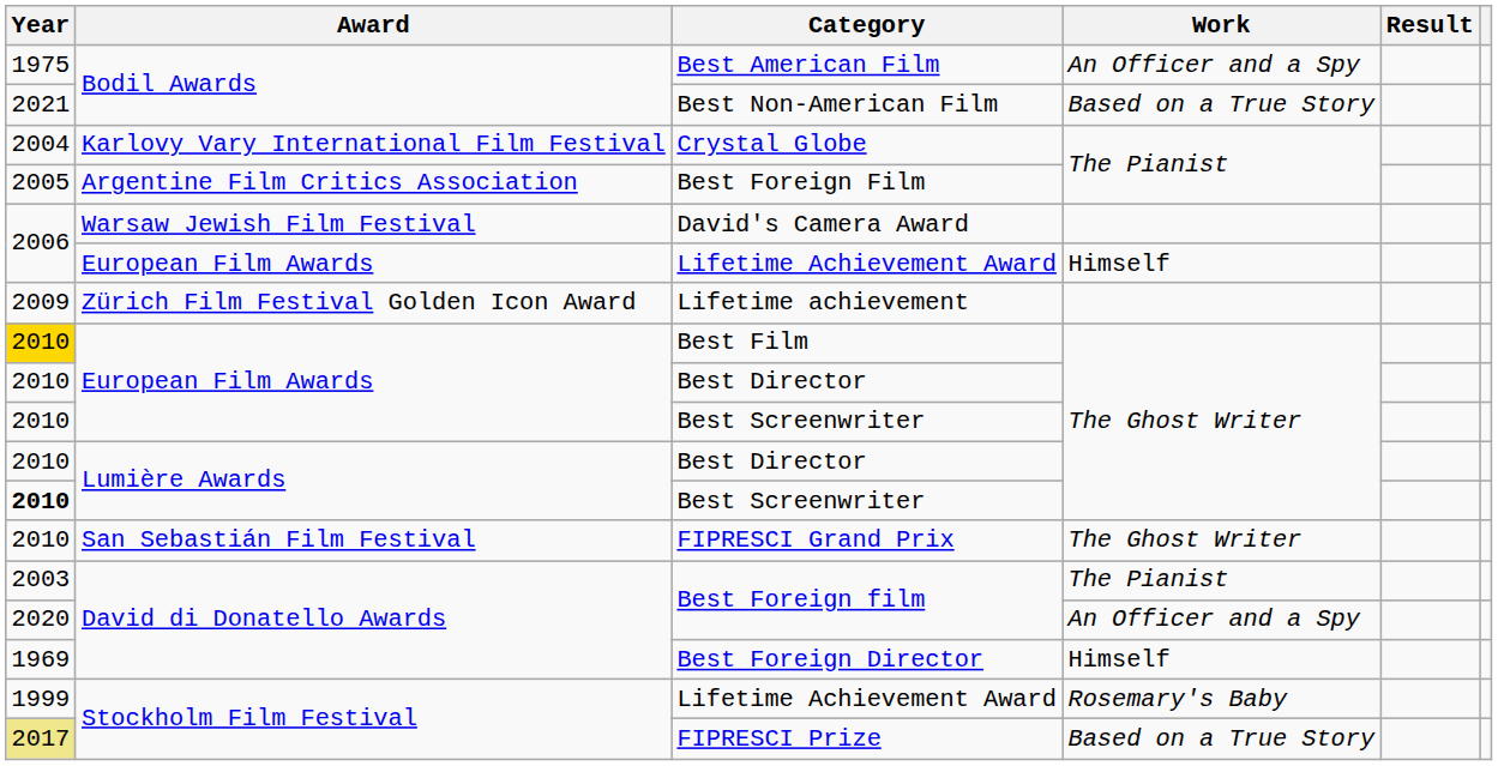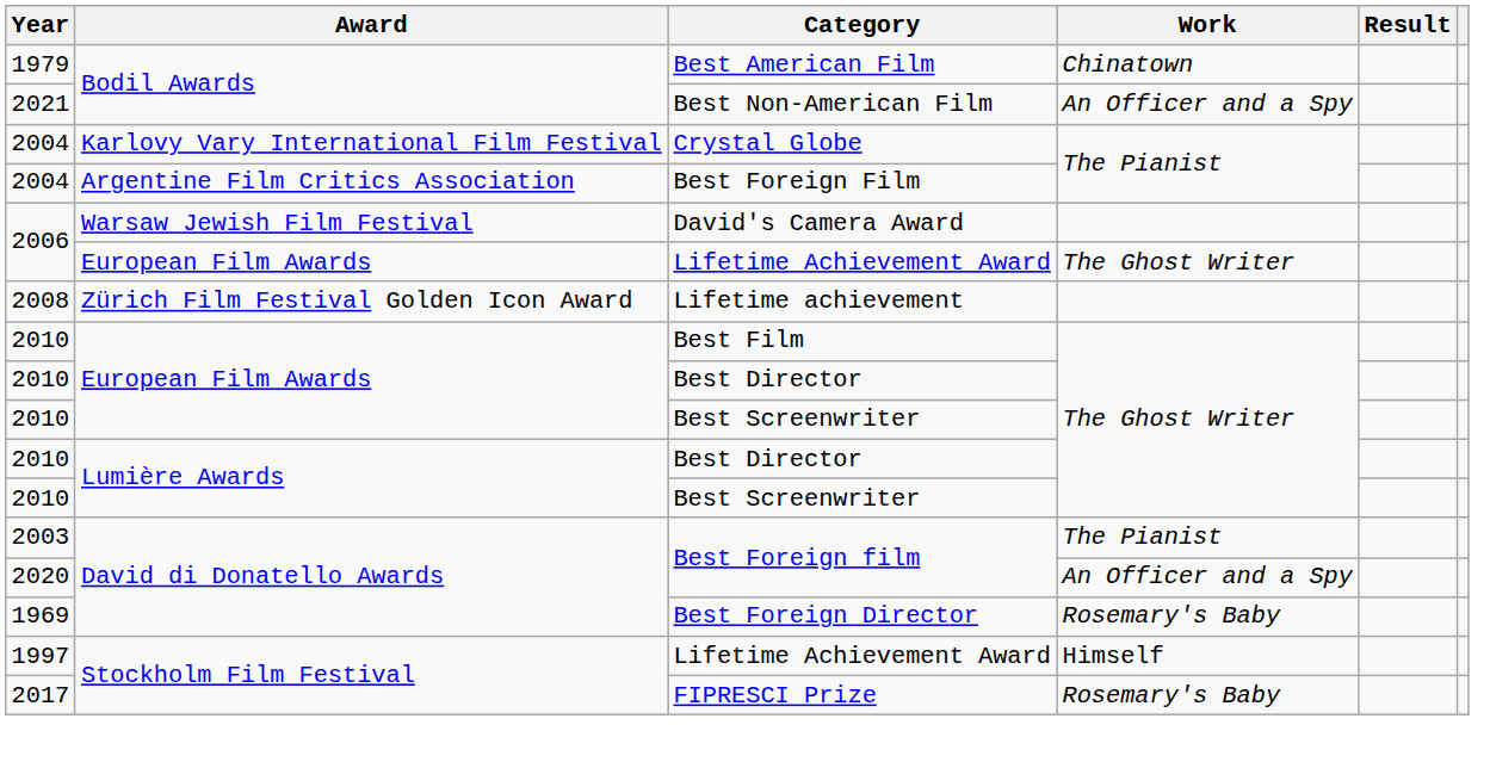Best American Film | Year: 1975 -> 1979
Best American Film | Work: An Officer and a Spy -> Chinatown
Best Non-American Film | Work: Based on a True Story -> An Officer and a Spy
Best Foreign Film | Year: 2005 -> 2004
European Film Awards / Lifetime Achievement Award | Work: Himself -> The Ghost Writer
Lifetime achievement | Year: 2009 -> 2008
Best Film | Year: gold background -> no background
Lumière Awards / Best Screenwriter | Year: bold -> normal
- row: 2010 | San Sebastián Film Festival | FIPRESCI Grand Prix | The Ghost Writer
Best Foreign Director | Work: Himself -> Rosemary's Baby
Stockholm Film Festival / Lifetime Achievement Award | Year: 1999 -> 1997
Stockholm Film Festival / Lifetime Achievement Award | Work: Rosemary's Baby -> Himself
FIPRESCI Prize | Year: khaki background -> no background
FIPRESCI Prize | Work: Based on a True Story -> Rosemary's Baby
